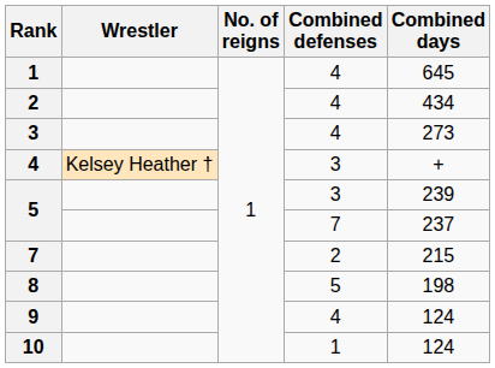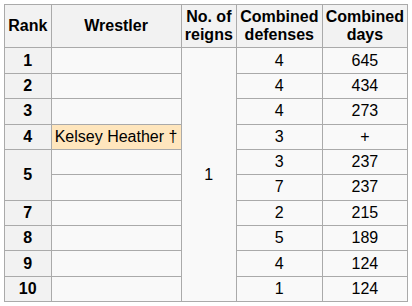5 / 3 | Combined days: 239 -> 237
8 | Combined days: 198 -> 189
